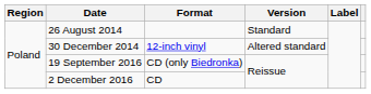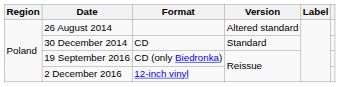26 August 2014 | Version: Standard -> Altered standard
30 December 2014 | Format: 12-inch vinyl -> CD
30 December 2014 | Version: Altered standard -> Standard
2 December 2016 | Format: CD -> 12-inch vinyl
